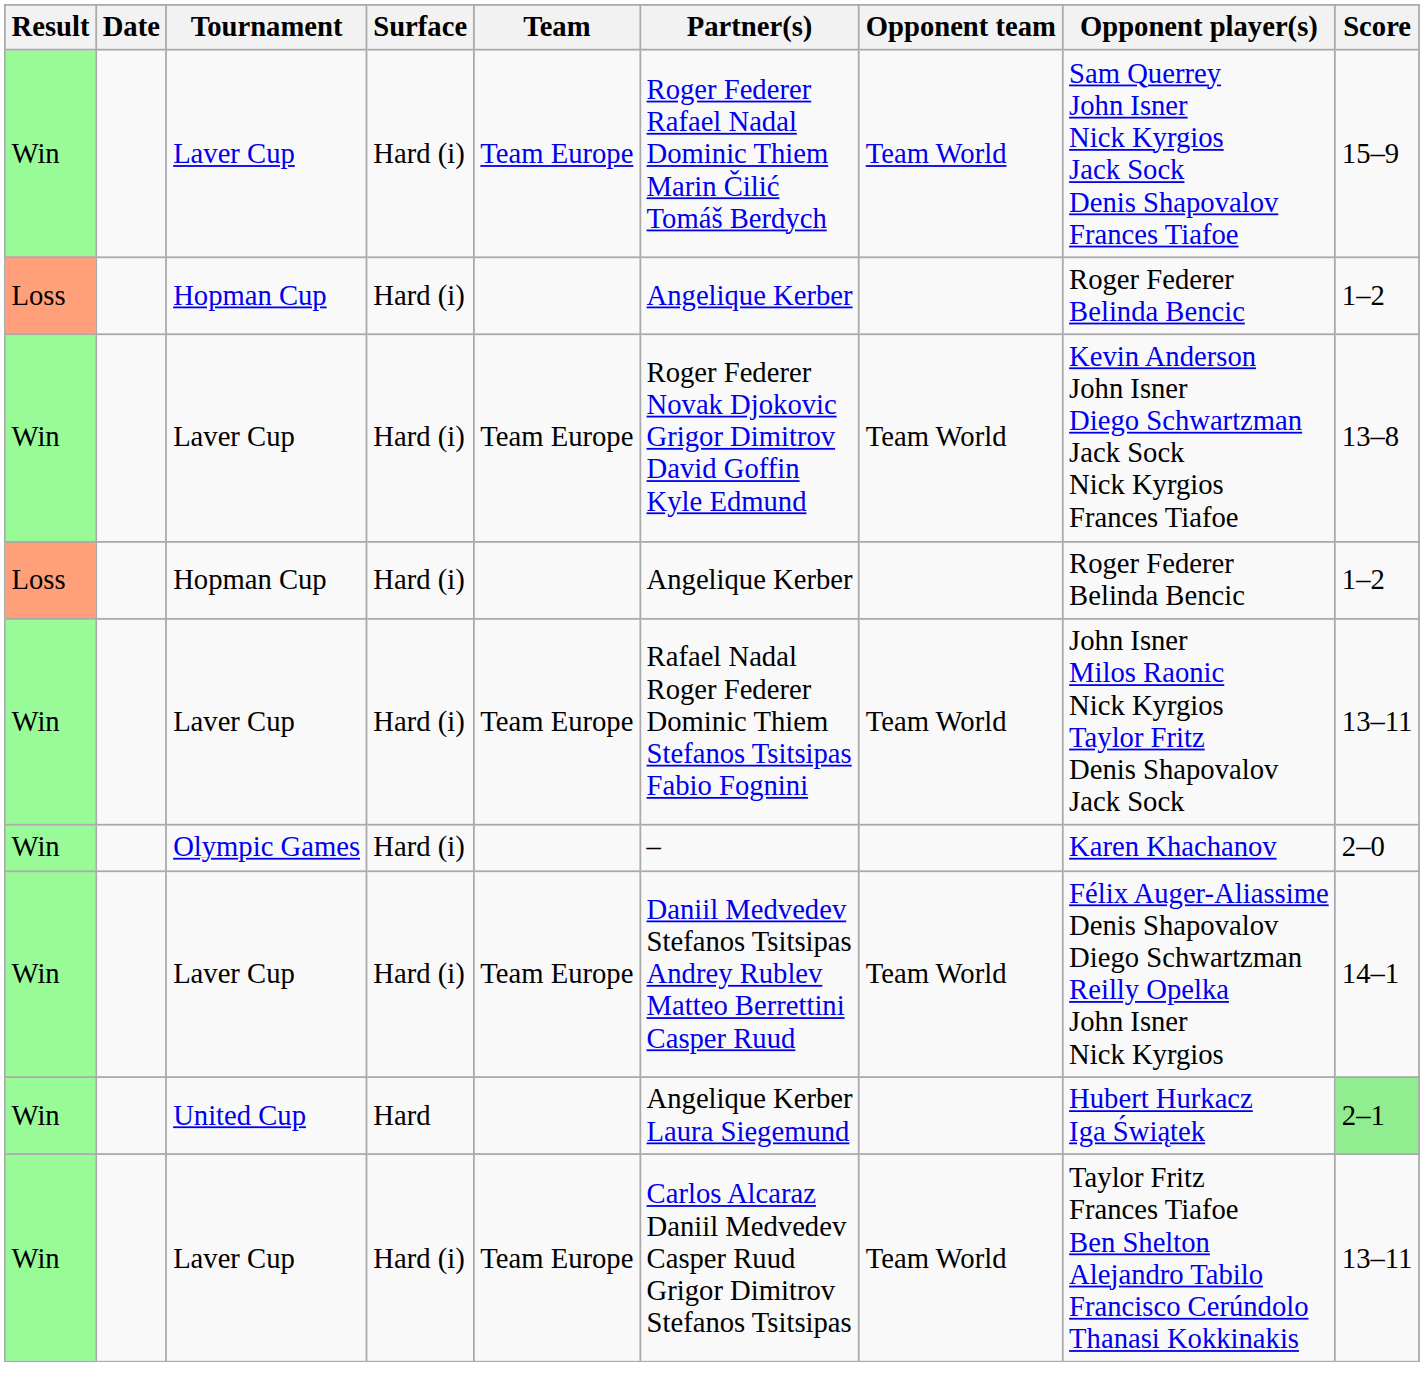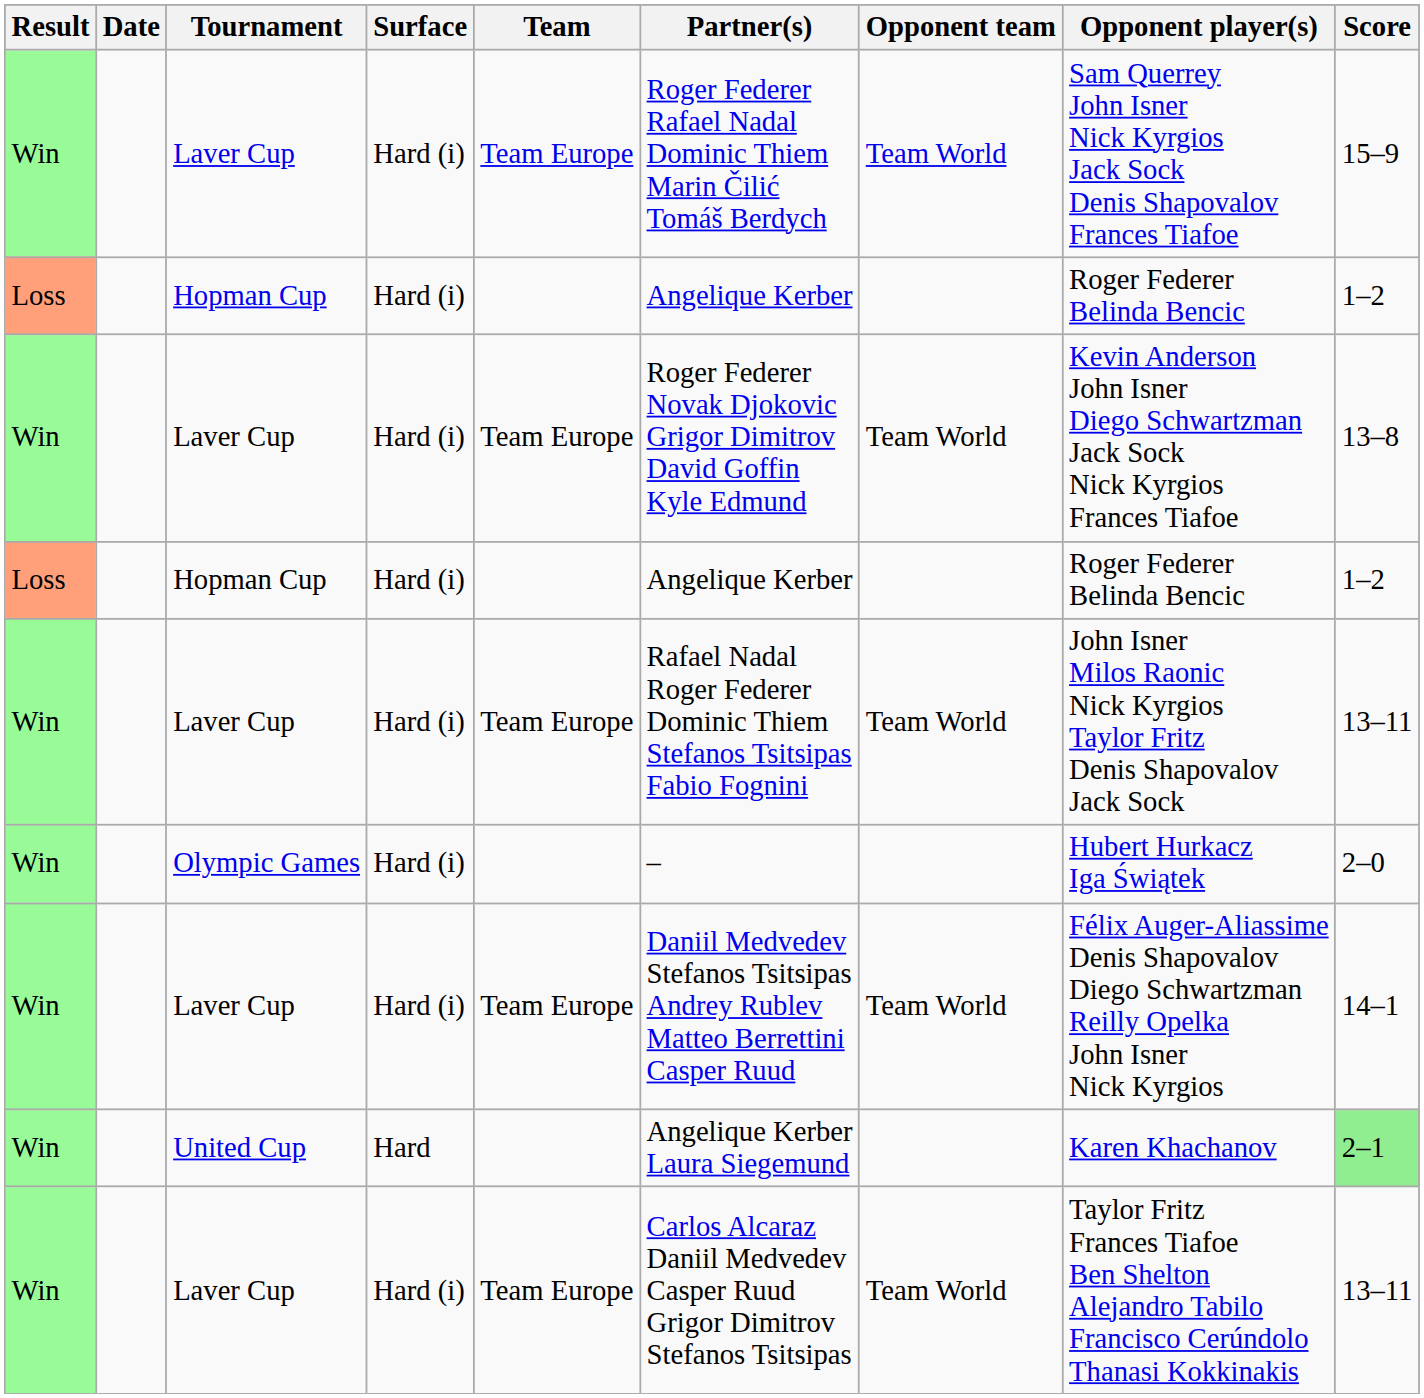Olympic Games | Opponent player(s): Karen Khachanov -> Hubert Hurkacz Iga Świątek
United Cup | Opponent player(s): Hubert Hurkacz Iga Świątek -> Karen Khachanov
